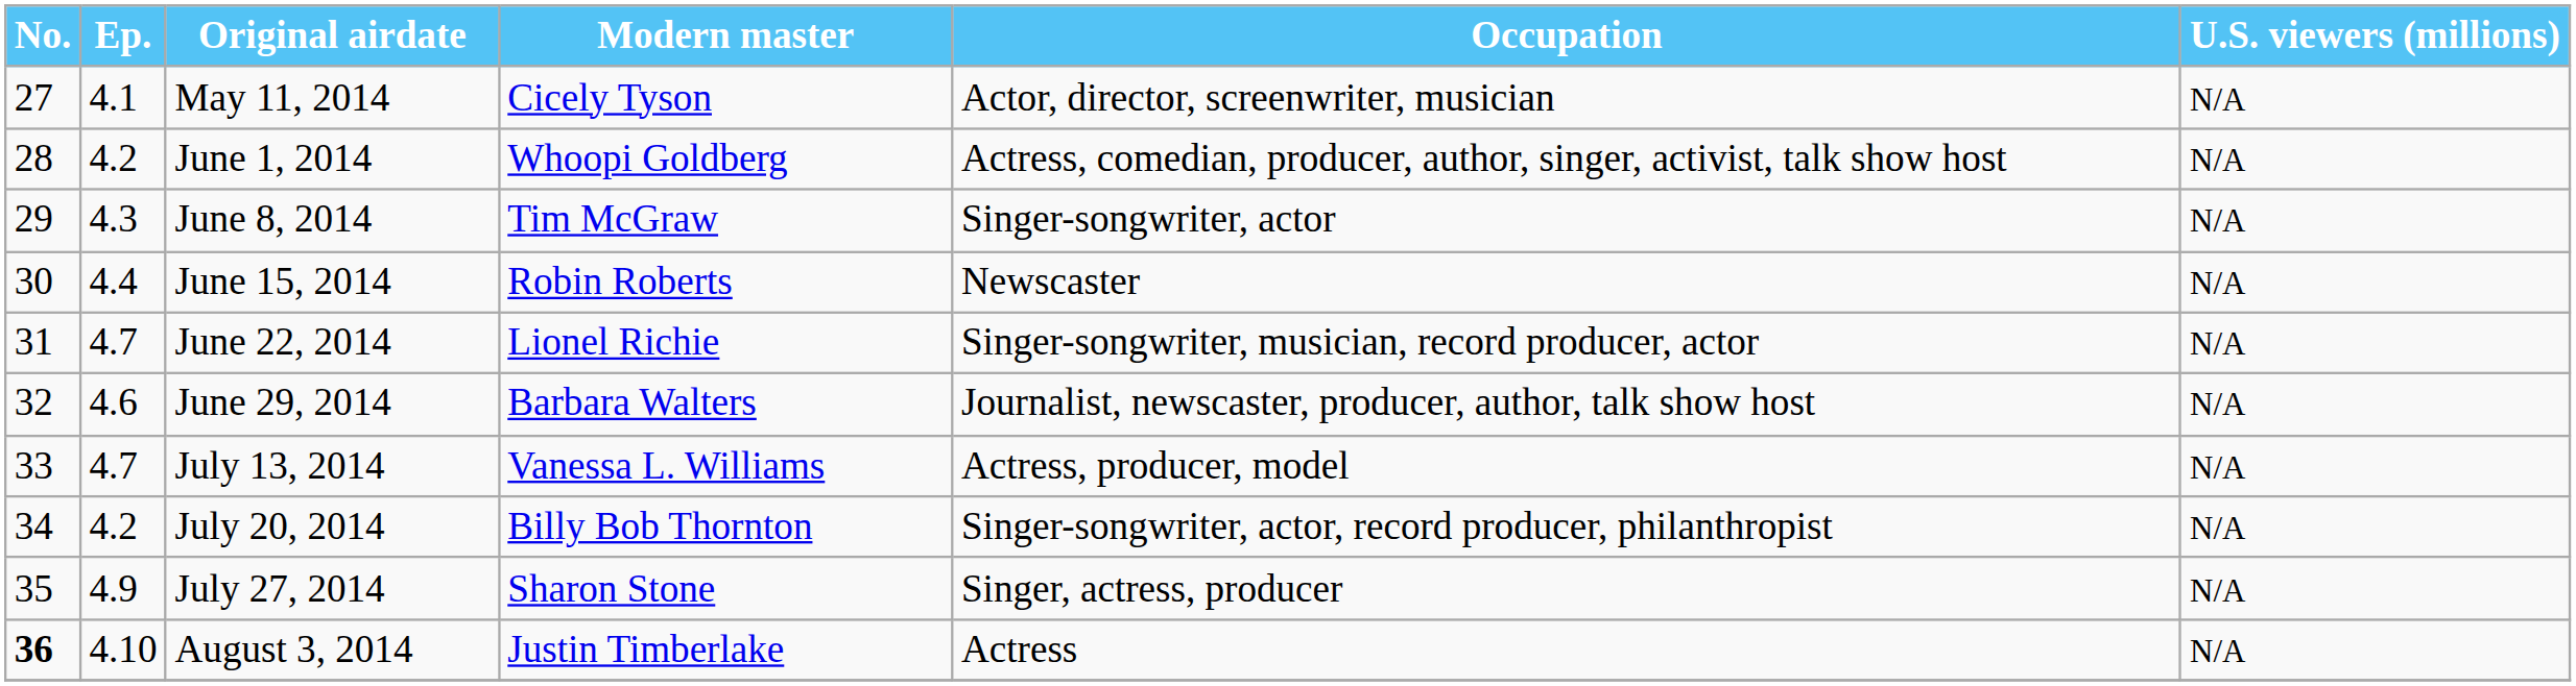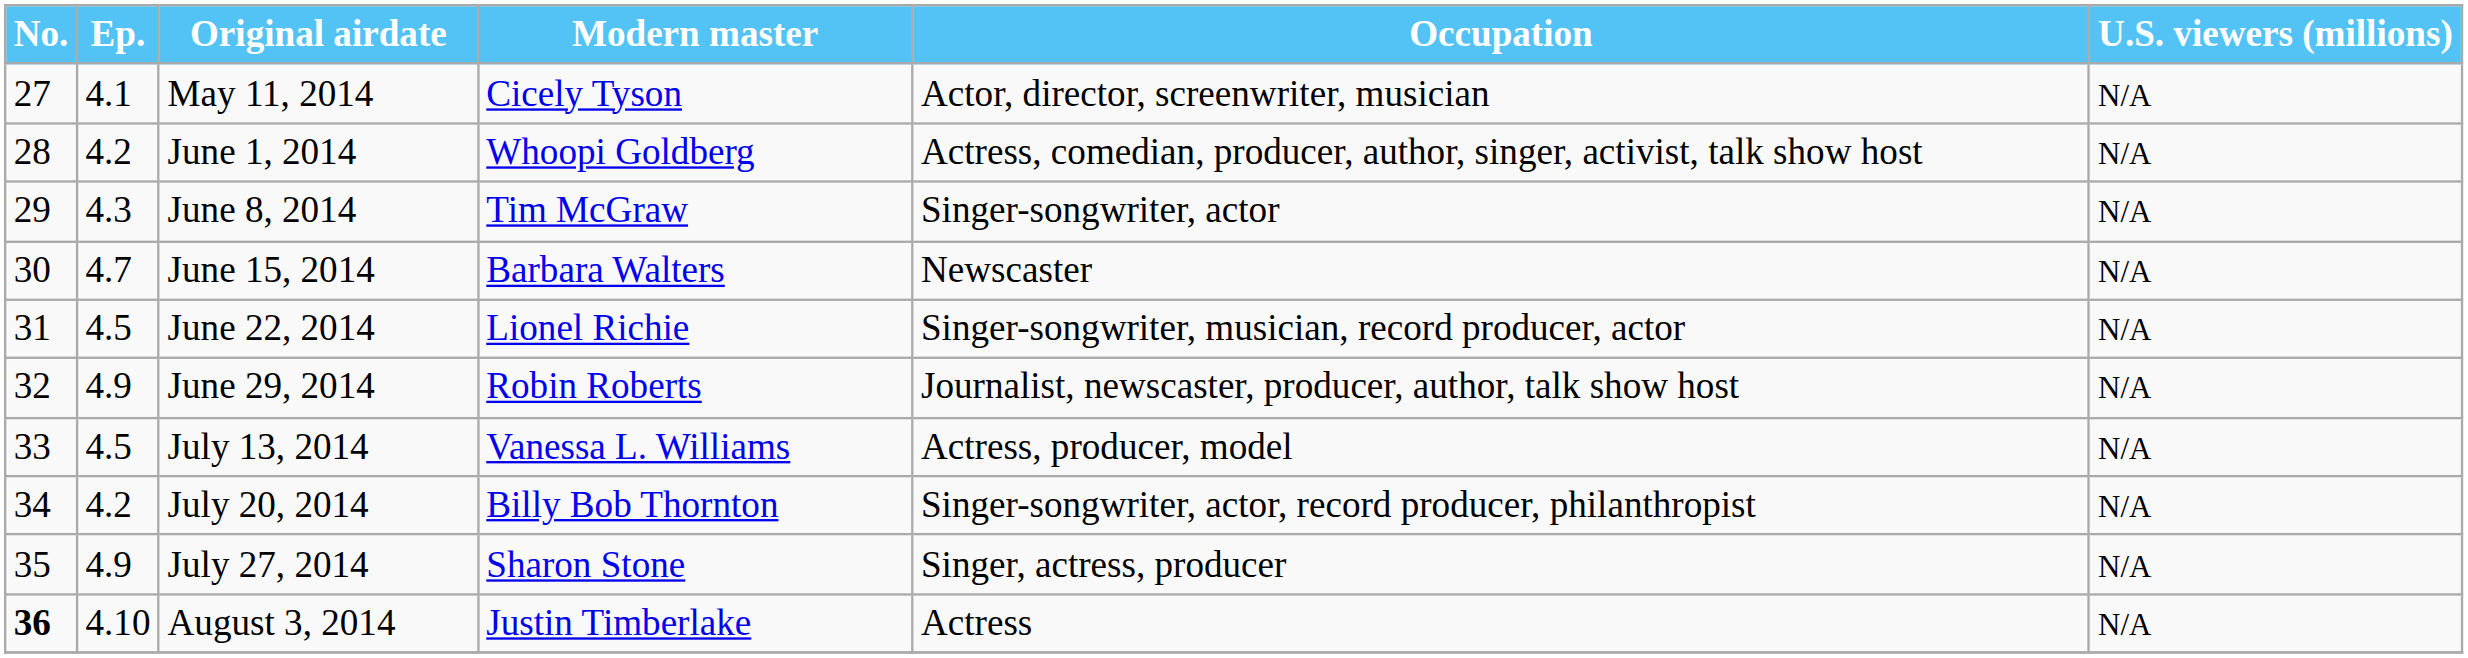June 15, 2014 | Ep.: 4.4 -> 4.7
June 15, 2014 | Modern master: Robin Roberts -> Barbara Walters
June 22, 2014 | Ep.: 4.7 -> 4.5
June 29, 2014 | Ep.: 4.6 -> 4.9
June 29, 2014 | Modern master: Barbara Walters -> Robin Roberts
July 13, 2014 | Ep.: 4.7 -> 4.5
